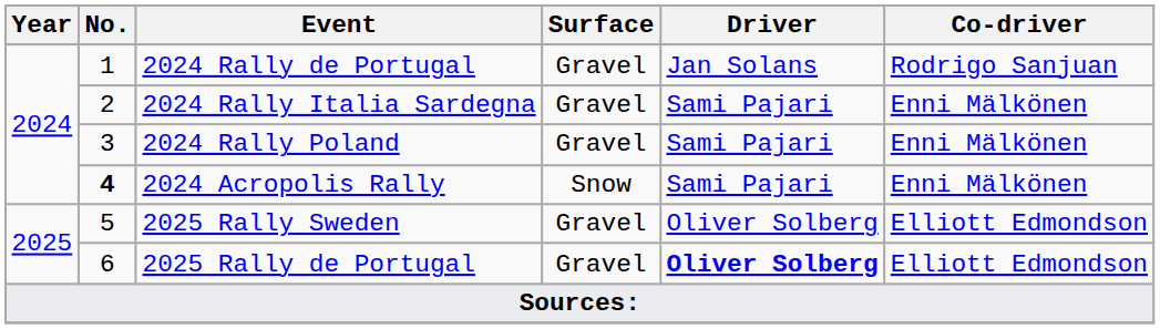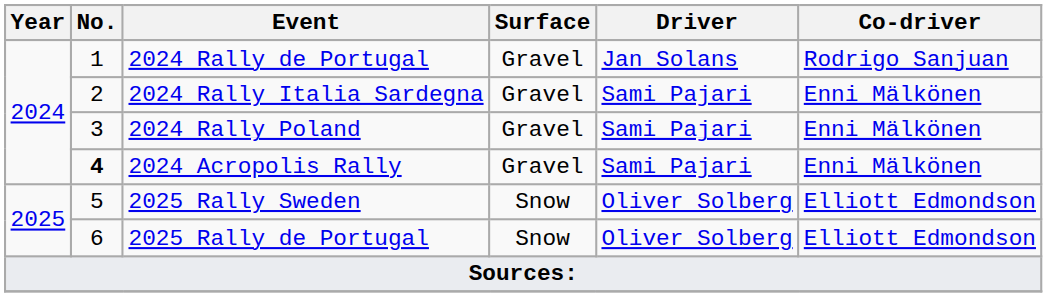2024 Acropolis Rally | Surface: Snow -> Gravel
2025 Rally Sweden | Surface: Gravel -> Snow
2025 Rally de Portugal | Surface: Gravel -> Snow
2025 Rally de Portugal | Driver: bold -> normal
